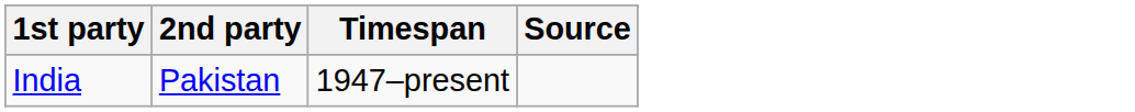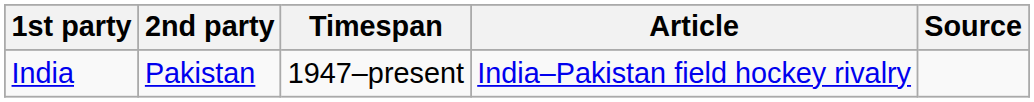+ column: Article | India–Pakistan field hockey rivalry
